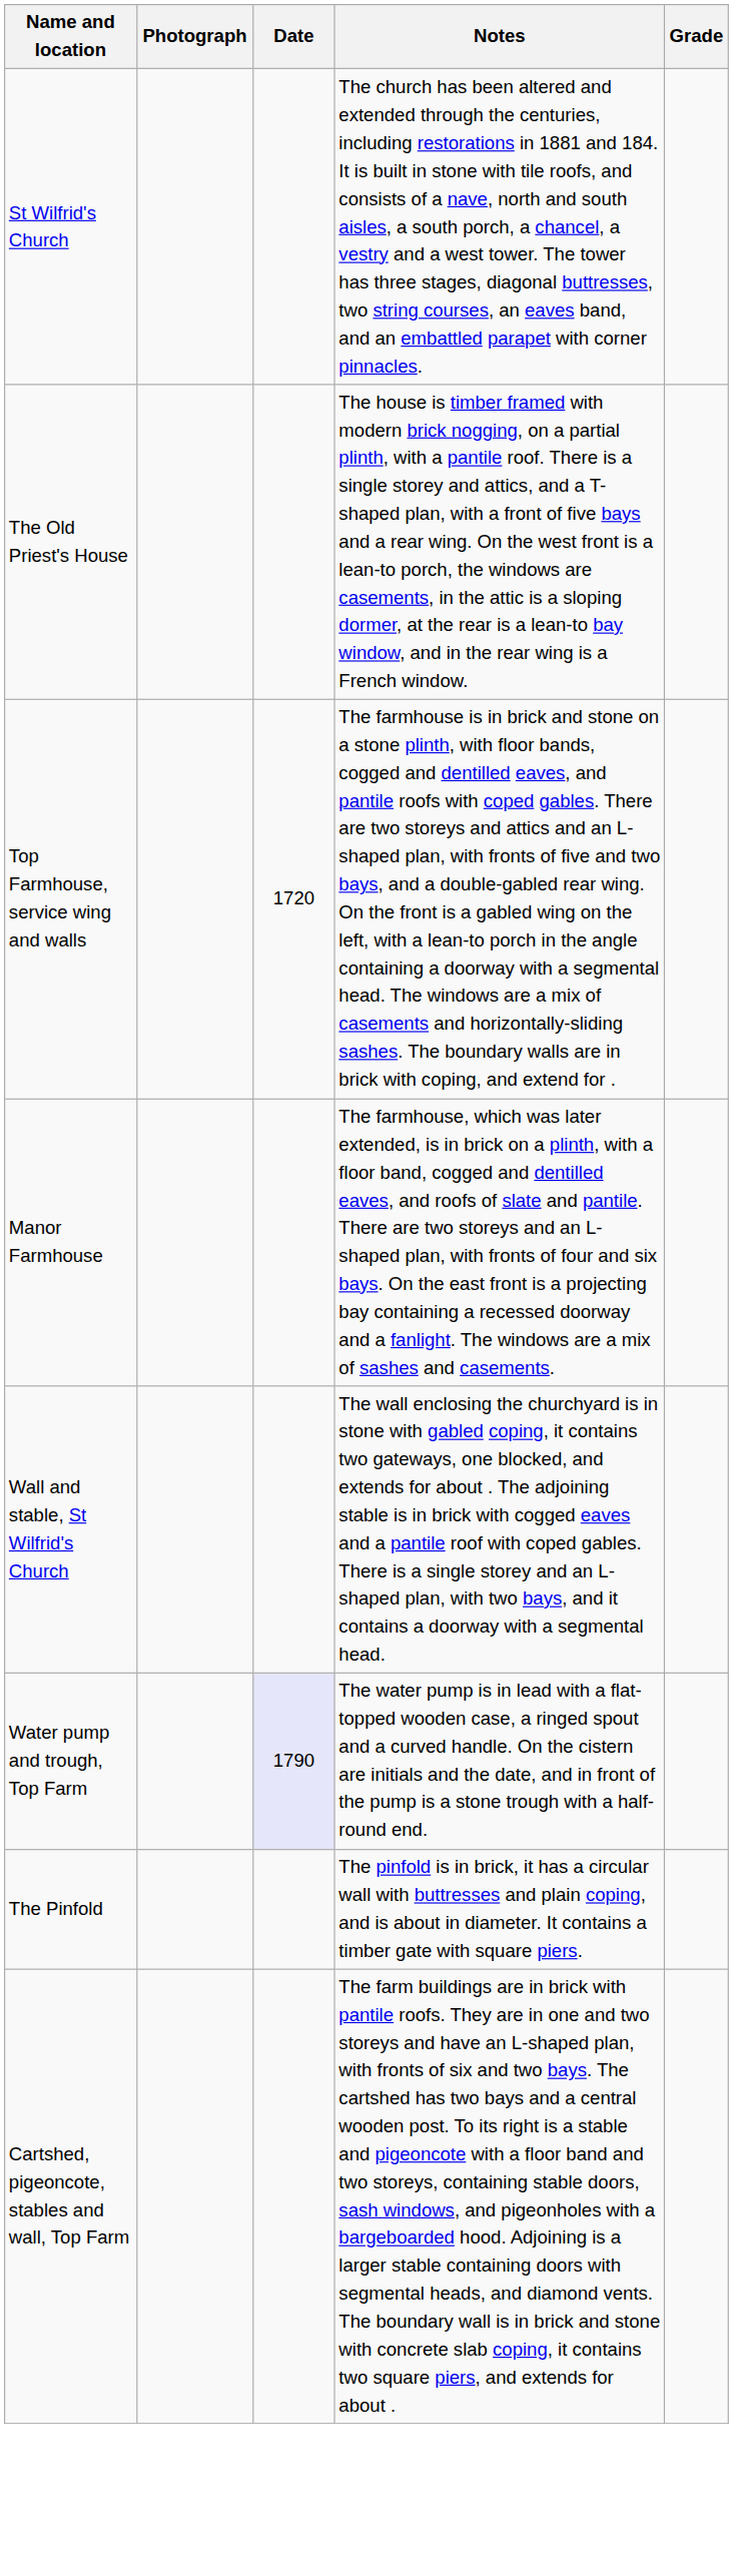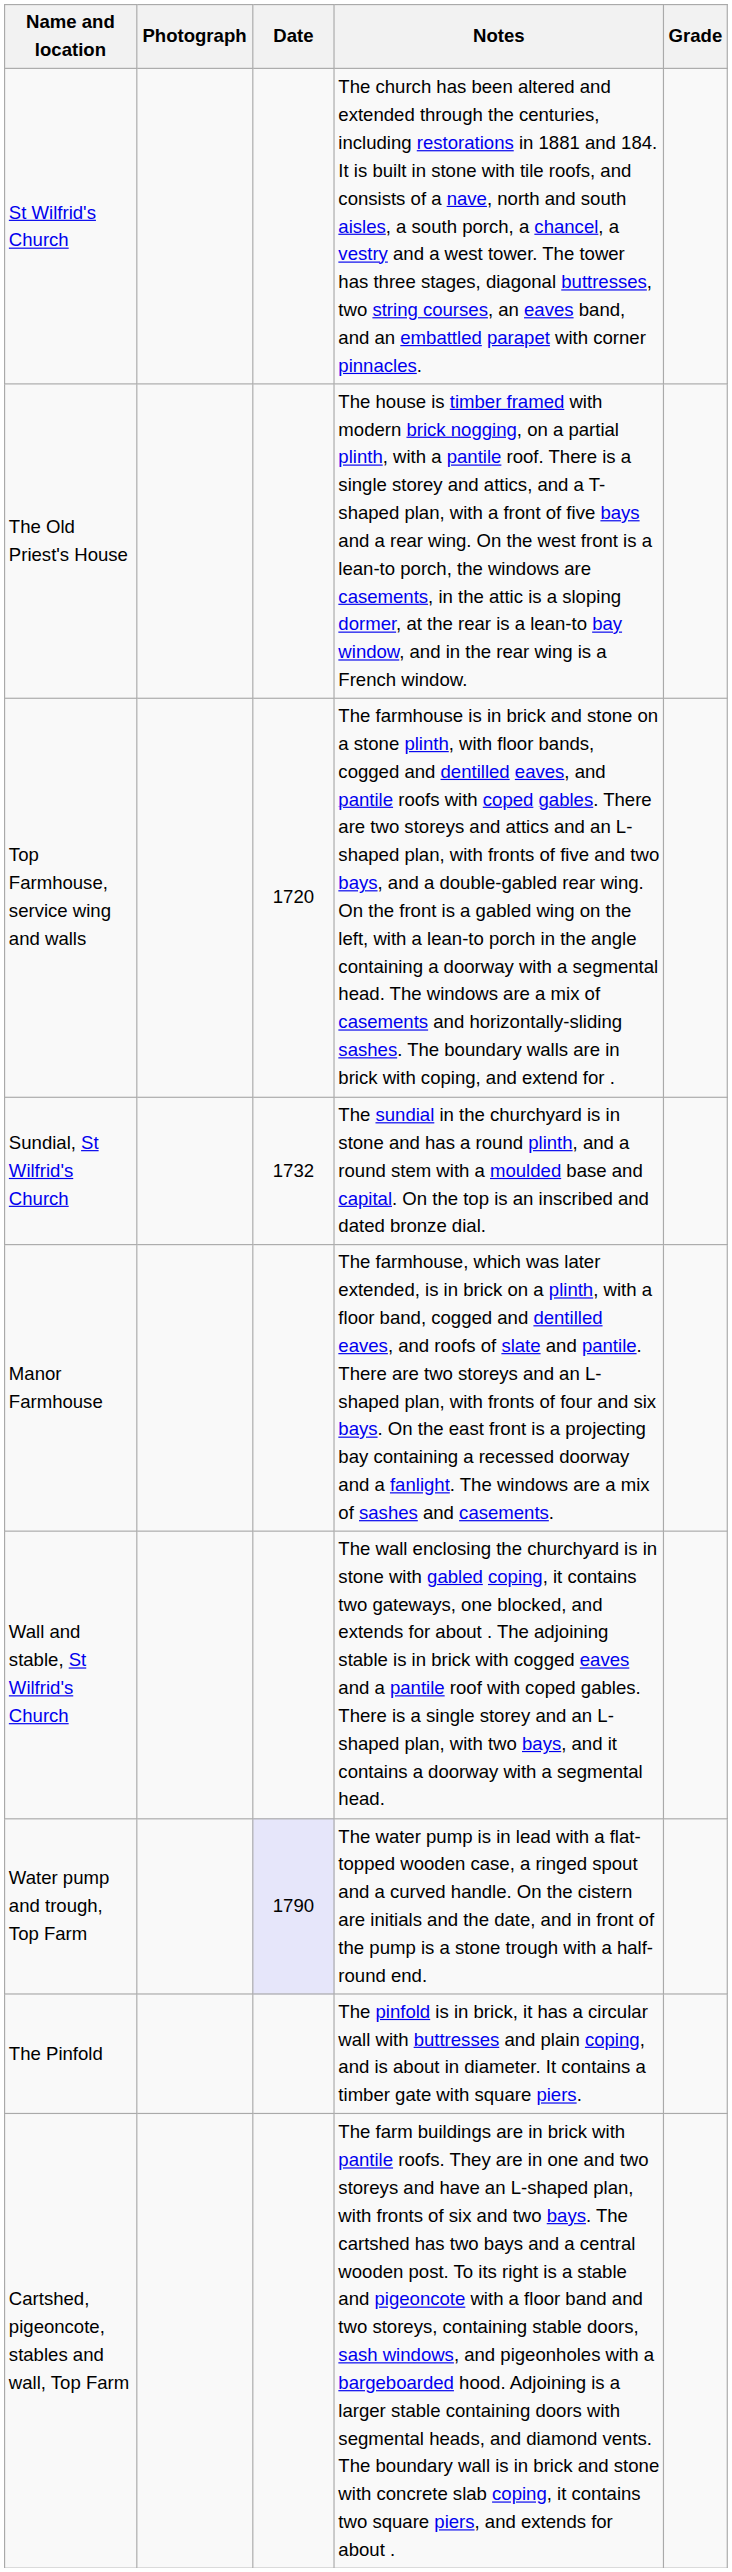+ row: Sundial, St Wilfrid's Church | 1732 | The sundial in the churchyard is in stone and has a round plinth, and a round stem with a moulded base and capital. On the top is an inscribed and dated bronze dial.
